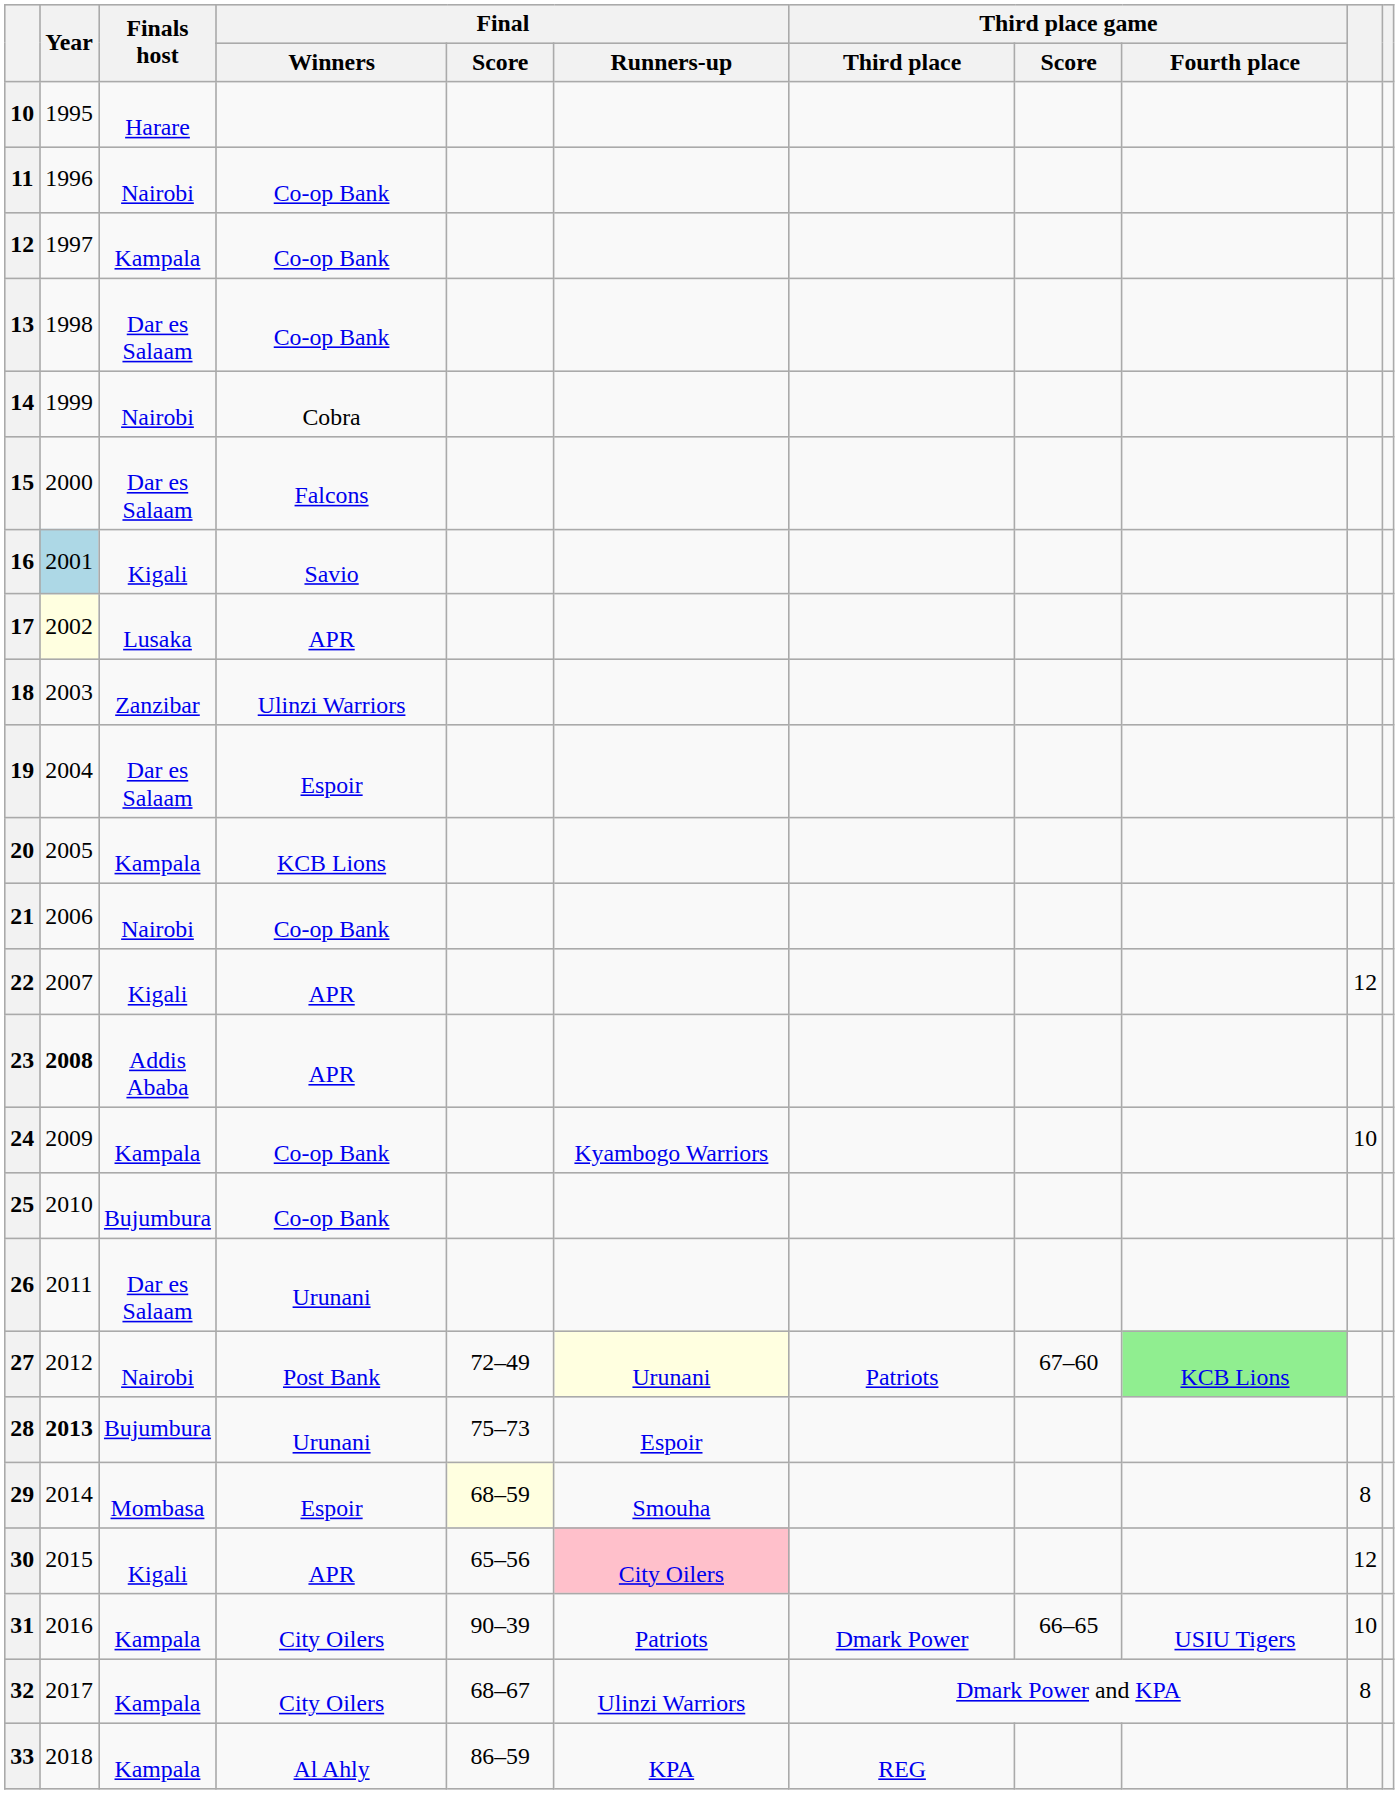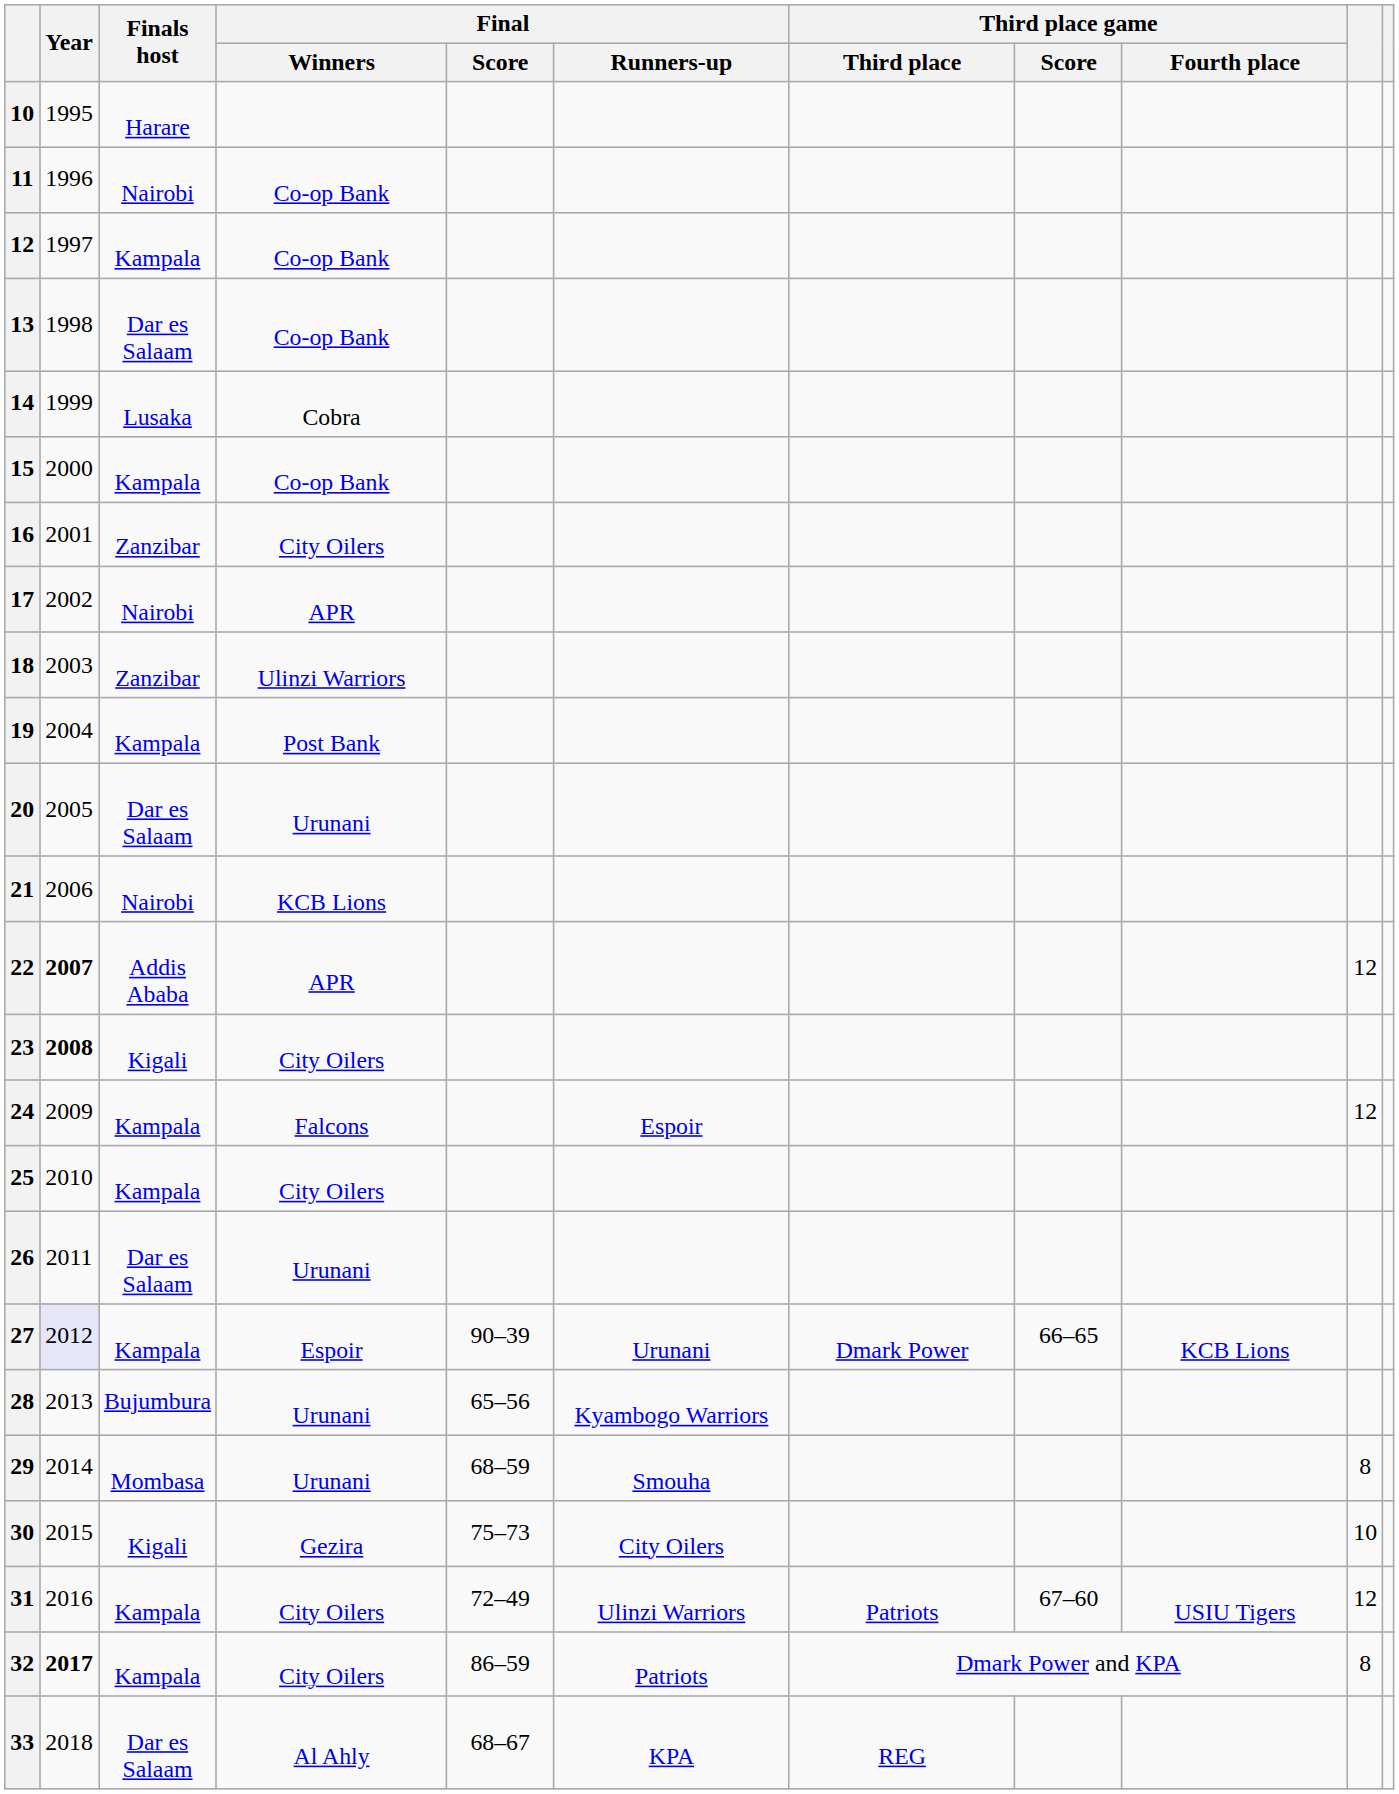14 | Finals host: Nairobi -> Lusaka
15 | Finals host: Dar es Salaam -> Kampala
15 | Final / Winners: Falcons -> Co-op Bank
16 | Year: lightblue background -> no background
16 | Finals host: Kigali -> Zanzibar
16 | Final / Winners: Savio -> City Oilers
17 | Year: lightyellow background -> no background
17 | Finals host: Lusaka -> Nairobi
19 | Finals host: Dar es Salaam -> Kampala
19 | Final / Winners: Espoir -> Post Bank
20 | Finals host: Kampala -> Dar es Salaam
20 | Final / Winners: KCB Lions -> Urunani
21 | Final / Winners: Co-op Bank -> KCB Lions
22 | Year: normal -> bold
22 | Finals host: Kigali -> Addis Ababa
23 | Finals host: Addis Ababa -> Kigali
23 | Final / Winners: APR -> City Oilers
24 | Final / Winners: Co-op Bank -> Falcons
24 | Final / Runners-up: Kyambogo Warriors -> Espoir
24 | column 10: 10 -> 12
25 | Finals host: Bujumbura -> Kampala
25 | Final / Winners: Co-op Bank -> City Oilers
27 | Year: no background -> lavender background
27 | Finals host: Nairobi -> Kampala
27 | Final / Winners: Post Bank -> Espoir
27 | Final / Score: 72–49 -> 90–39
27 | Final / Runners-up: lightyellow background -> no background
27 | Third place game / Third place: Patriots -> Dmark Power
27 | Third place game / Score: 67–60 -> 66–65
27 | Third place game / Fourth place: lightgreen background -> no background
28 | Year: bold -> normal
28 | Final / Score: 75–73 -> 65–56
28 | Final / Runners-up: Espoir -> Kyambogo Warriors
29 | Final / Winners: Espoir -> Urunani
29 | Final / Score: lightyellow background -> no background
30 | Final / Winners: APR -> Gezira
30 | Final / Score: 65–56 -> 75–73
30 | Final / Runners-up: pink background -> no background
30 | column 10: 12 -> 10
31 | Final / Score: 90–39 -> 72–49
31 | Final / Runners-up: Patriots -> Ulinzi Warriors
31 | Third place game / Third place: Dmark Power -> Patriots
31 | Third place game / Score: 66–65 -> 67–60
31 | column 10: 10 -> 12
32 | Year: normal -> bold
32 | Final / Score: 68–67 -> 86–59
32 | Final / Runners-up: Ulinzi Warriors -> Patriots
33 | Finals host: Kampala -> Dar es Salaam
33 | Final / Score: 86–59 -> 68–67
